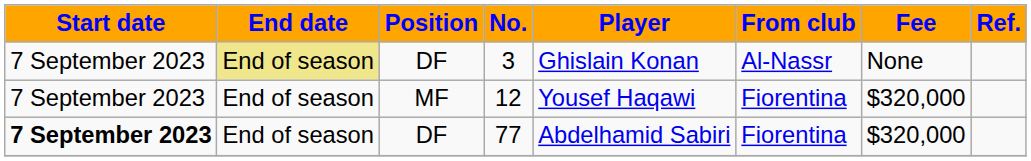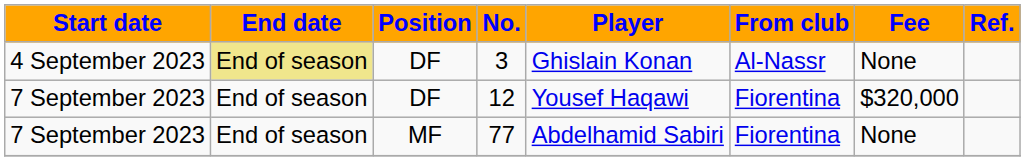3 | Start date: 7 September 2023 -> 4 September 2023
12 | Position: MF -> DF
77 | Start date: bold -> normal
77 | Position: DF -> MF
77 | Fee: $320,000 -> None
